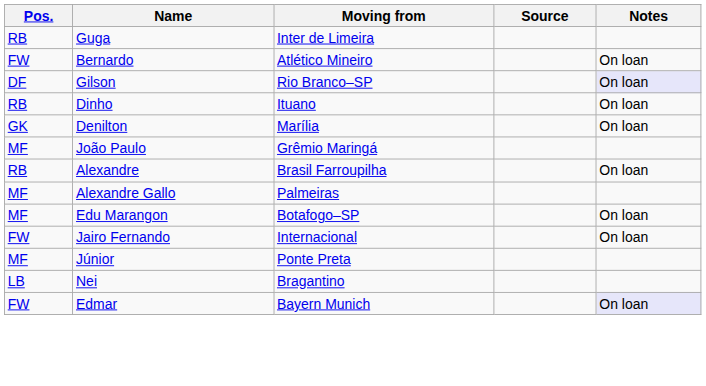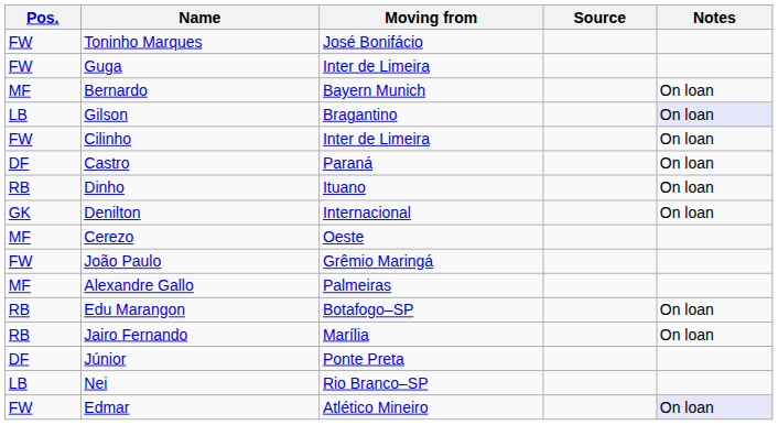+ row: FW | Toninho Marques | José Bonifácio
Guga | Pos.: RB -> FW
Bernardo | Pos.: FW -> MF
Bernardo | Moving from: Atlético Mineiro -> Bayern Munich
Gilson | Pos.: DF -> LB
Gilson | Moving from: Rio Branco–SP -> Bragantino
+ row: FW | Cilinho | Inter de Limeira | On loan
+ row: DF | Castro | Paraná | On loan
Denilton | Moving from: Marília -> Internacional
+ row: MF | Cerezo | Oeste
João Paulo | Pos.: MF -> FW
- row: RB | Alexandre | Brasil Farroupilha | On loan
Edu Marangon | Pos.: MF -> RB
Jairo Fernando | Pos.: FW -> RB
Jairo Fernando | Moving from: Internacional -> Marília
Júnior | Pos.: MF -> DF
Nei | Moving from: Bragantino -> Rio Branco–SP
Edmar | Moving from: Bayern Munich -> Atlético Mineiro
